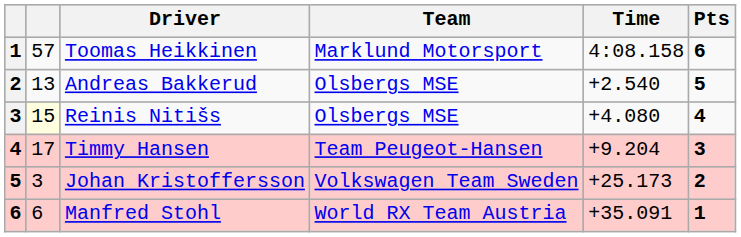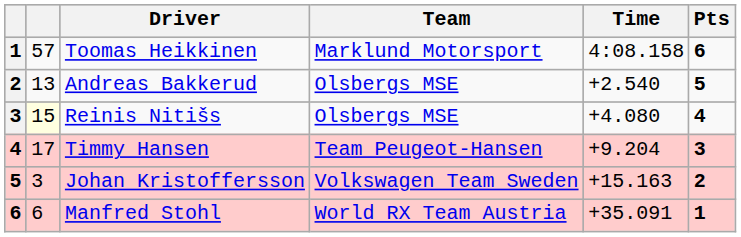Johan Kristoffersson | Time: +25.173 -> +15.163
